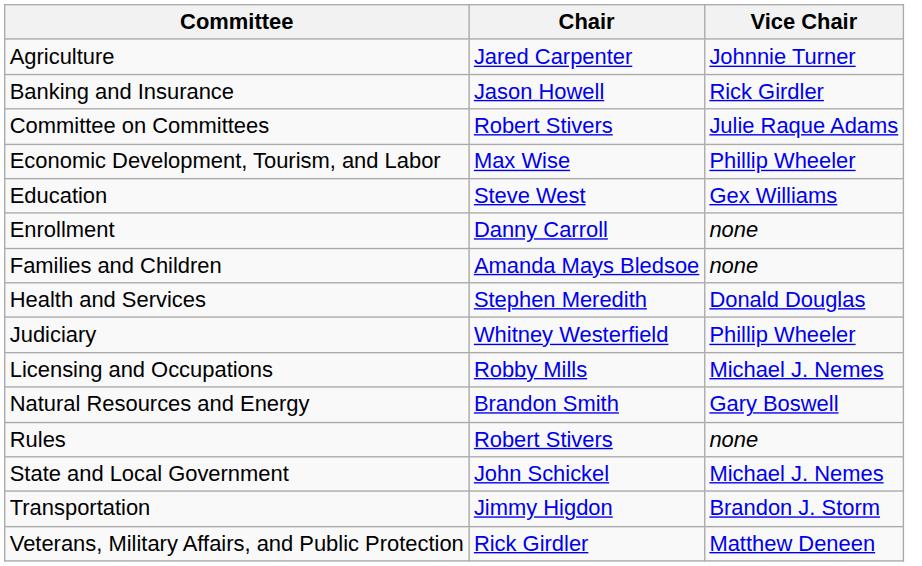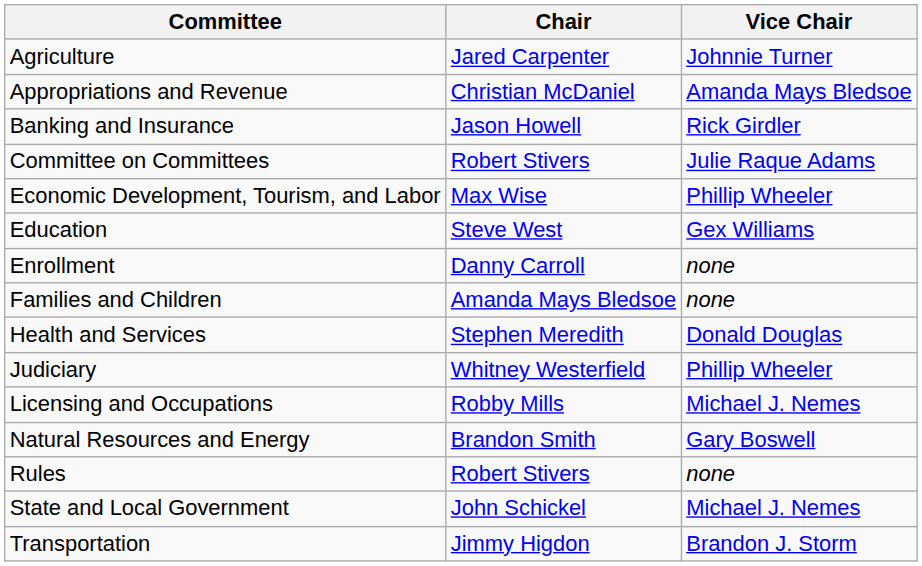+ row: Appropriations and Revenue | Christian McDaniel | Amanda Mays Bledsoe
- row: Veterans, Military Affairs, and Public Protection | Rick Girdler | Matthew Deneen
